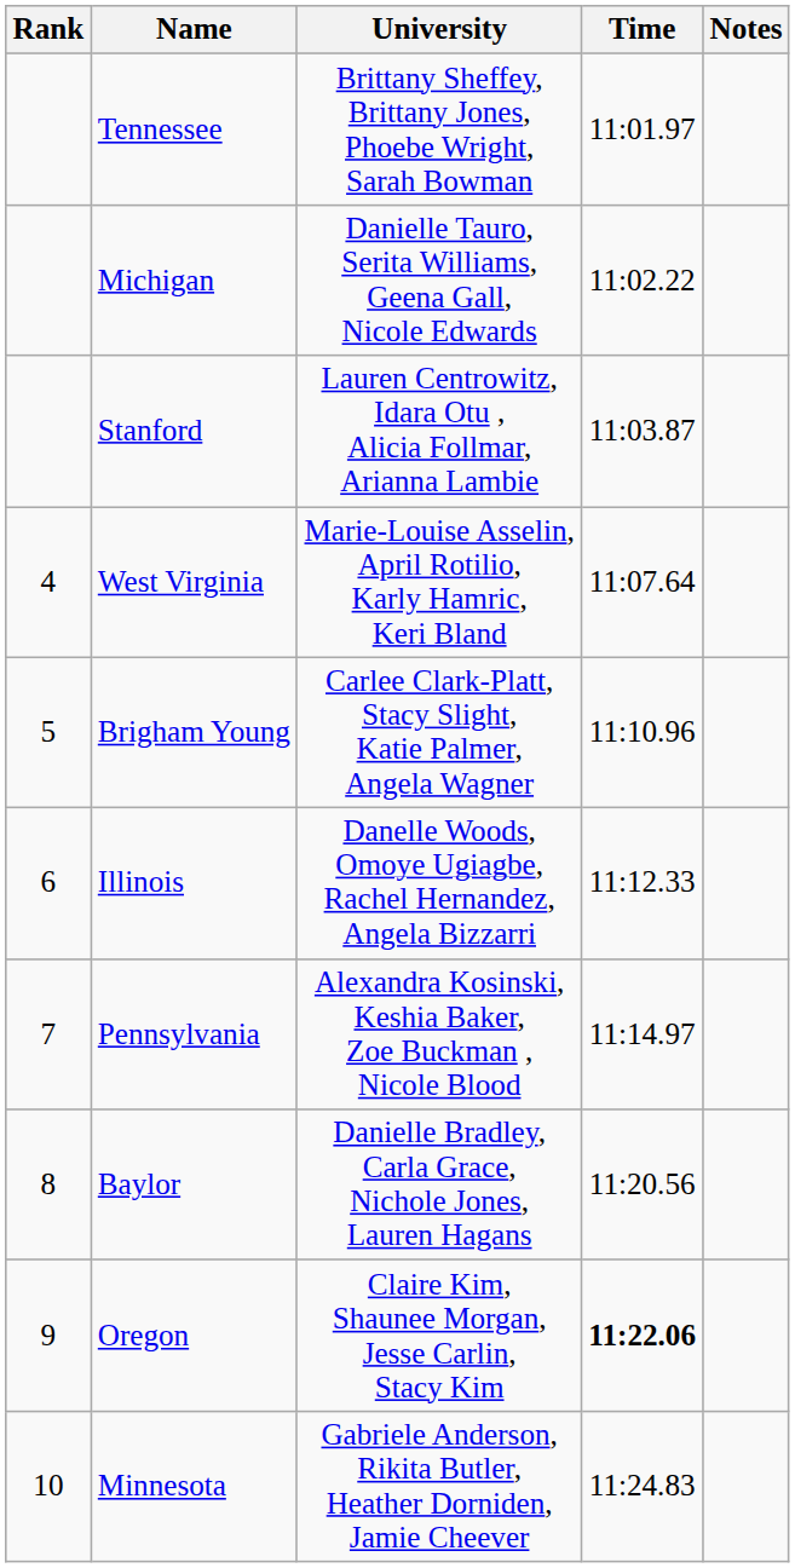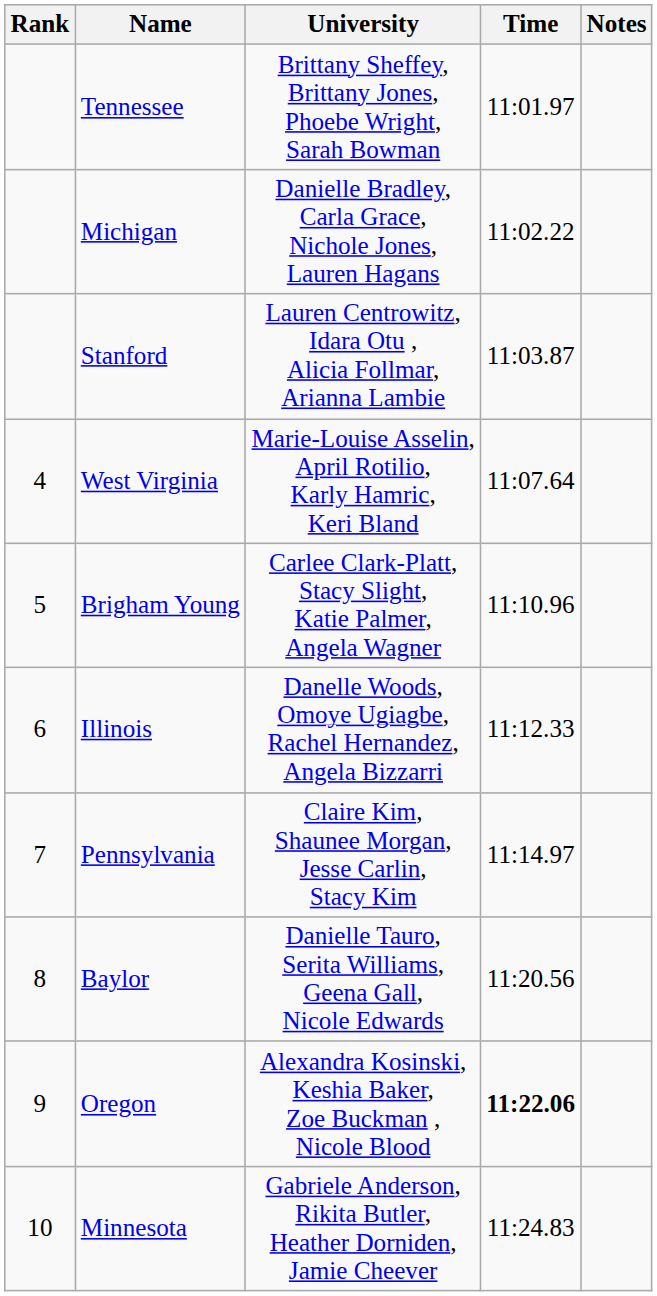Michigan | University: Danielle Tauro, Serita Williams, Geena Gall, Nicole Edwards -> Danielle Bradley, Carla Grace, Nichole Jones, Lauren Hagans
Pennsylvania | University: Alexandra Kosinski, Keshia Baker, Zoe Buckman , Nicole Blood -> Claire Kim, Shaunee Morgan, Jesse Carlin, Stacy Kim
Baylor | University: Danielle Bradley, Carla Grace, Nichole Jones, Lauren Hagans -> Danielle Tauro, Serita Williams, Geena Gall, Nicole Edwards
Oregon | University: Claire Kim, Shaunee Morgan, Jesse Carlin, Stacy Kim -> Alexandra Kosinski, Keshia Baker, Zoe Buckman , Nicole Blood
